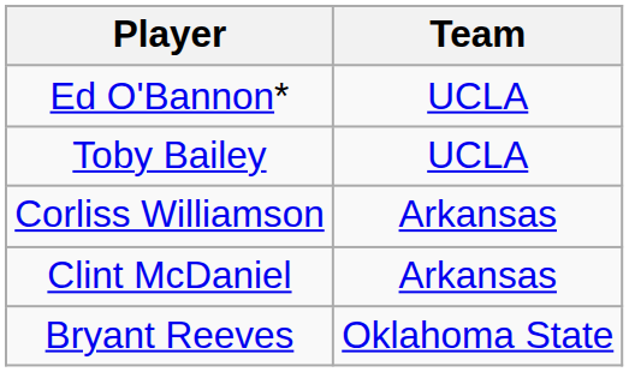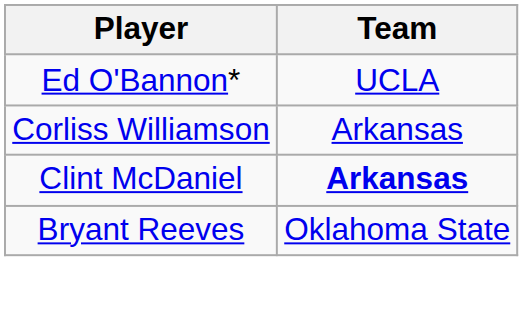- row: Toby Bailey | UCLA
Clint McDaniel | Team: normal -> bold
